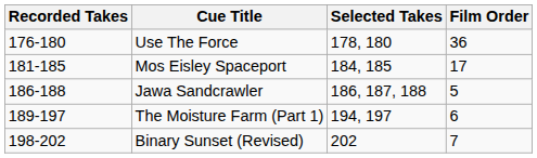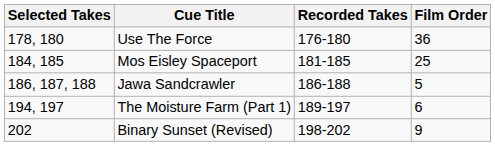columns swapped: Recorded Takes <-> Selected Takes
Mos Eisley Spaceport | Film Order: 17 -> 25
Binary Sunset (Revised) | Film Order: 7 -> 9
